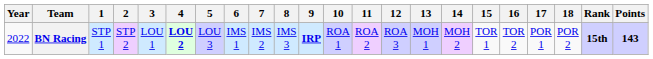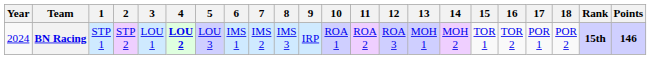BN Racing | Year: 2022 -> 2024
BN Racing | 9: bold -> normal
BN Racing | Points: 143 -> 146
